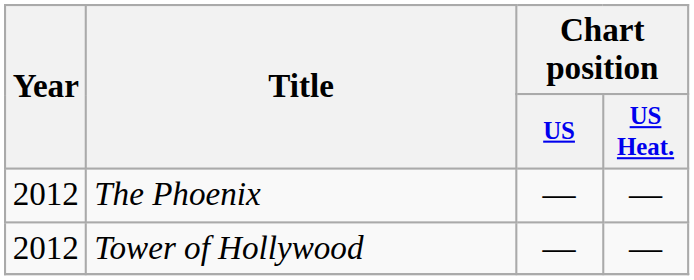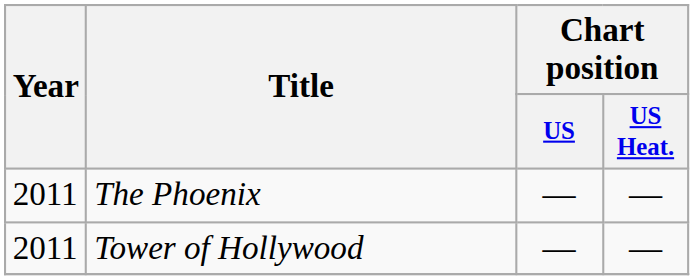The Phoenix | Year: 2012 -> 2011
Tower of Hollywood | Year: 2012 -> 2011
